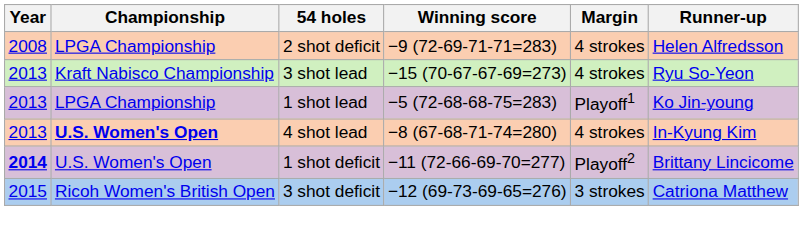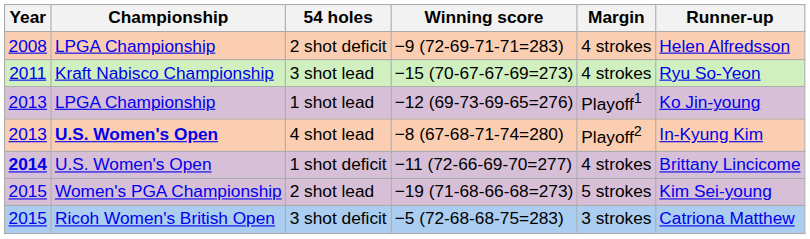3 shot lead | Year: 2013 -> 2011
1 shot lead | Winning score: −5 (72-68-68-75=283) -> −12 (69-73-69-65=276)
4 shot lead | Margin: 4 strokes -> Playoff2
1 shot deficit | Margin: Playoff2 -> 4 strokes
+ row: 2015 | Women's PGA Championship | 2 shot lead | −19 (71-68-66-68=273) | 5 strokes | Kim Sei-young
3 shot deficit | Winning score: −12 (69-73-69-65=276) -> −5 (72-68-68-75=283)
